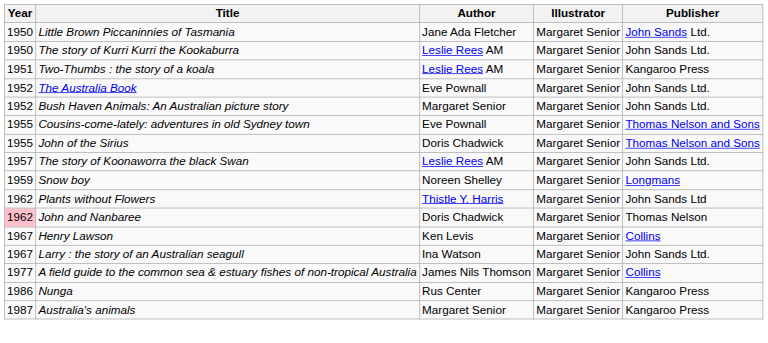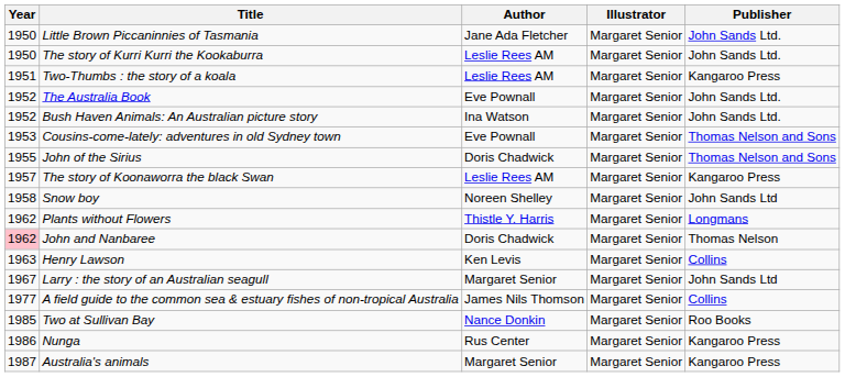Bush Haven Animals: An Australian picture story | Author: Margaret Senior -> Ina Watson
Cousins-come-lately: adventures in old Sydney town | Year: 1955 -> 1953
The story of Koonaworra the black Swan | Publisher: John Sands Ltd. -> Kangaroo Press
Snow boy | Year: 1959 -> 1958
Snow boy | Publisher: Longmans -> John Sands Ltd
Plants without Flowers | Publisher: John Sands Ltd -> Longmans
Henry Lawson | Year: 1967 -> 1963
Larry : the story of an Australian seagull | Author: Ina Watson -> Margaret Senior
Larry : the story of an Australian seagull | Publisher: John Sands Ltd. -> John Sands Ltd
+ row: 1985 | Two at Sullivan Bay | Nance Donkin | Margaret Senior | Roo Books
